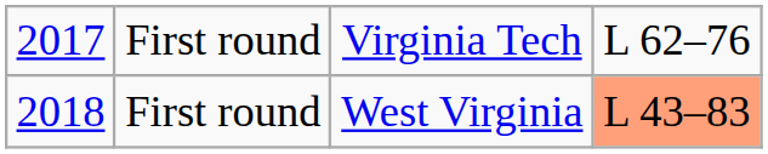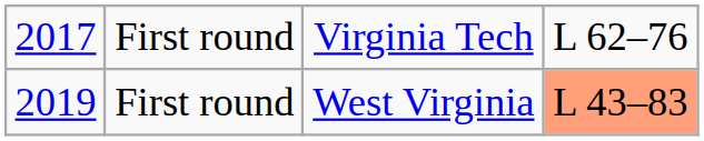First round / West Virginia | column 1: 2018 -> 2019
